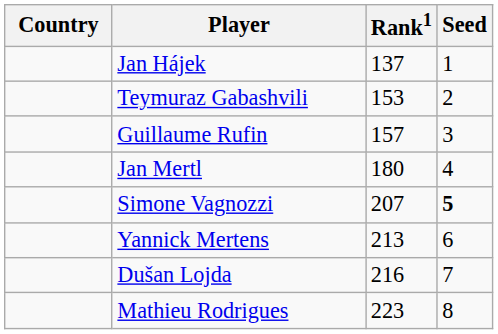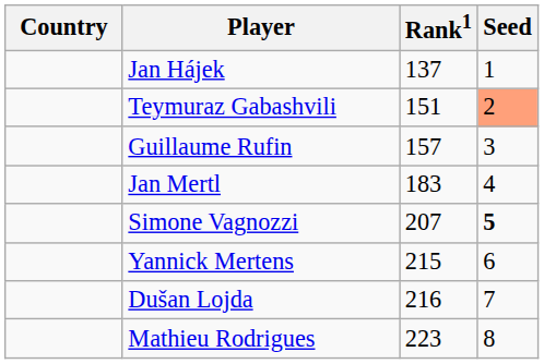Teymuraz Gabashvili | Rank1: 153 -> 151
Teymuraz Gabashvili | Seed: no background -> lightsalmon background
Jan Mertl | Rank1: 180 -> 183
Yannick Mertens | Rank1: 213 -> 215
